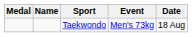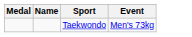- column: Date | 18 Aug
